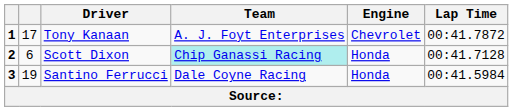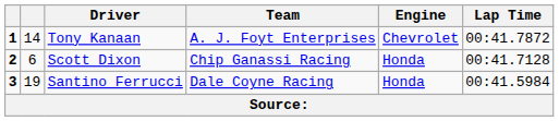Tony Kanaan | column 2: 17 -> 14
Scott Dixon | Team: paleturquoise background -> no background
